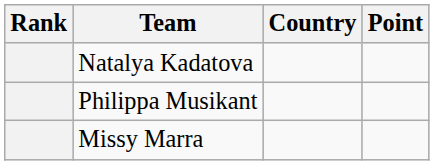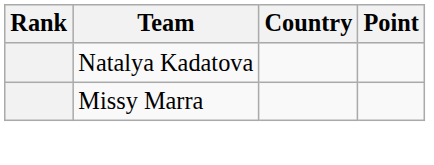- row: Philippa Musikant
